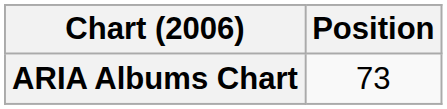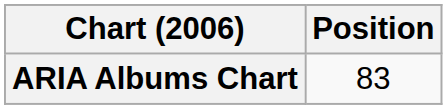ARIA Albums Chart | Position: 73 -> 83
